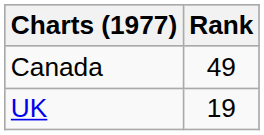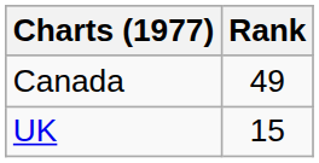UK | Rank: 19 -> 15
